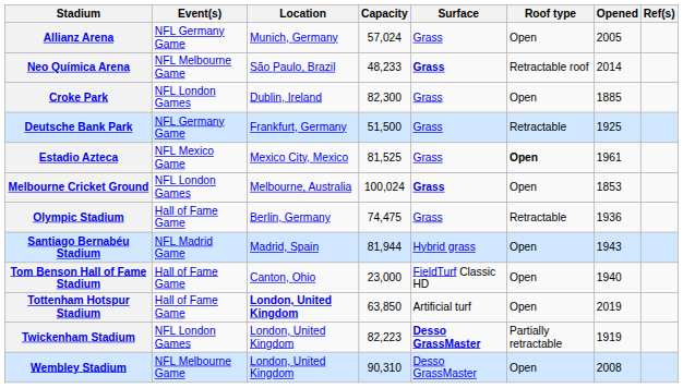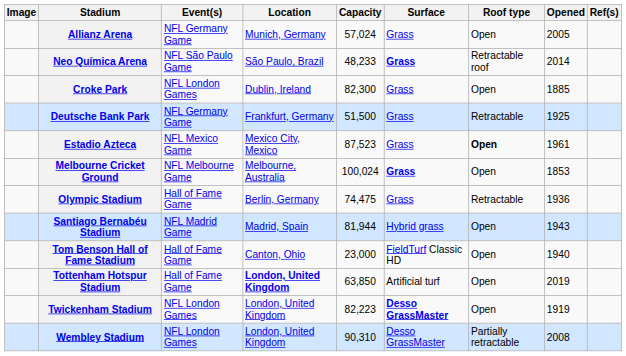+ column: Image
Neo Química Arena | Event(s): NFL Melbourne Game -> NFL São Paulo Game
Estadio Azteca | Capacity: 81,525 -> 87,523
Melbourne Cricket Ground | Event(s): NFL London Games -> NFL Melbourne Game
Twickenham Stadium | Roof type: Partially retractable -> Open
Wembley Stadium | Event(s): NFL Melbourne Game -> NFL London Games
Wembley Stadium | Roof type: Open -> Partially retractable
